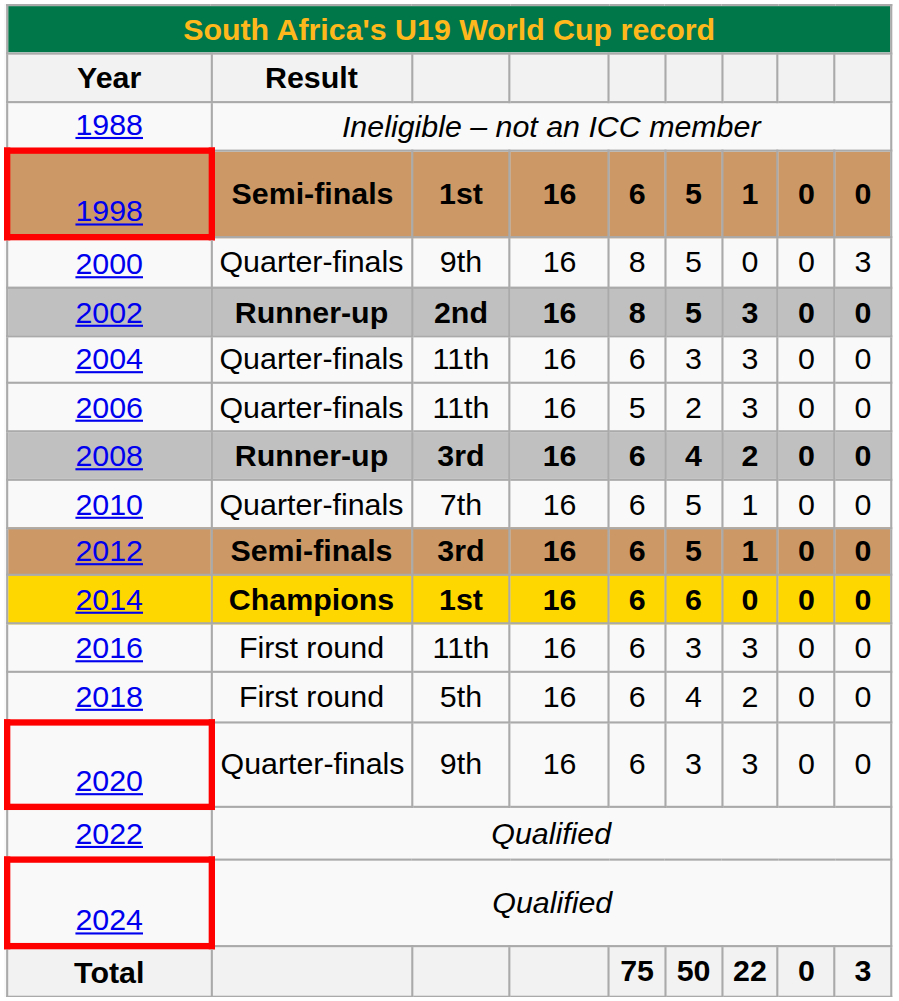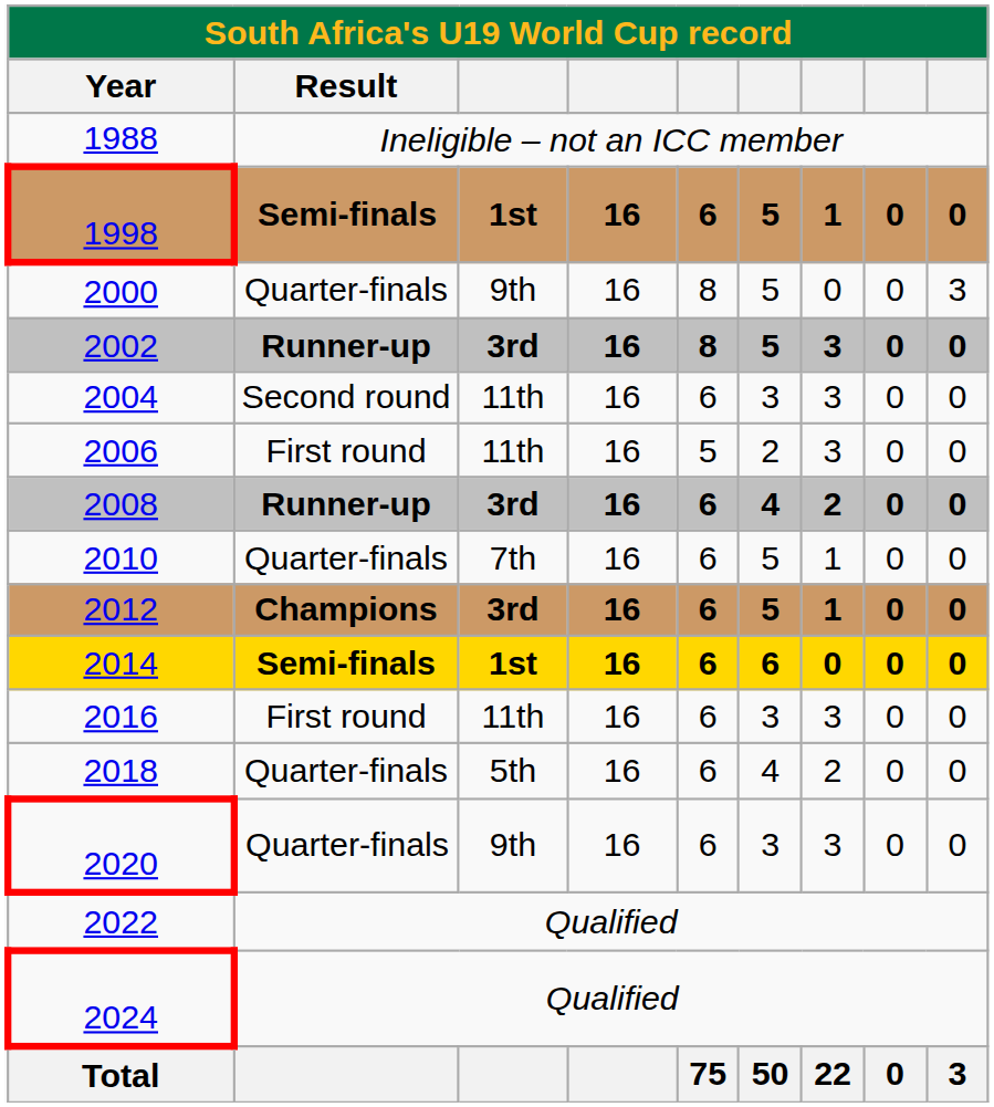2002 | column 3: 2nd -> 3rd
2004 | Result: Quarter-finals -> Second round
2006 | Result: Quarter-finals -> First round
2012 | Result: Semi-finals -> Champions
2014 | Result: Champions -> Semi-finals
2018 | Result: First round -> Quarter-finals
